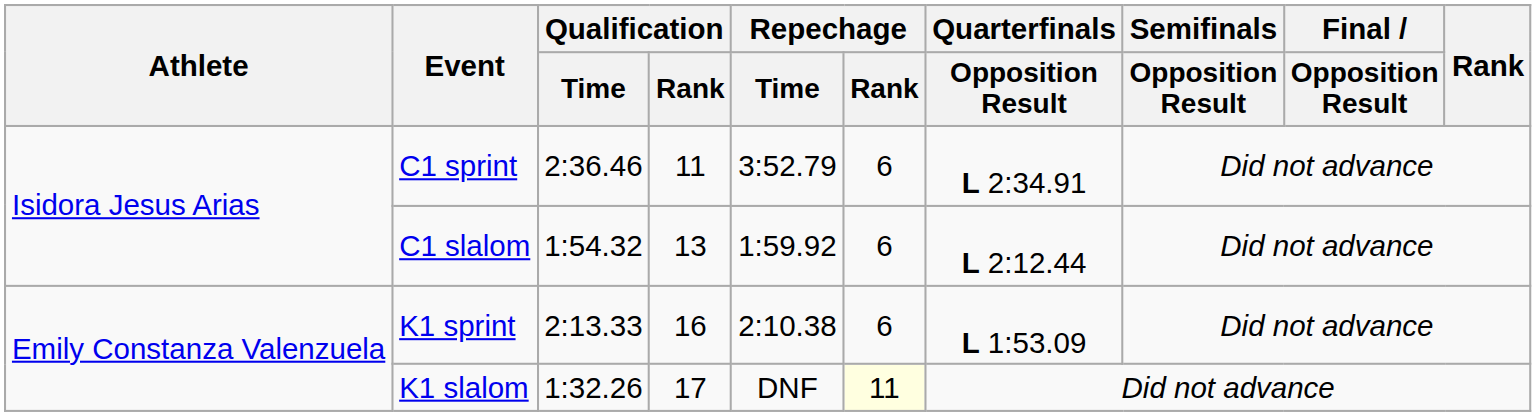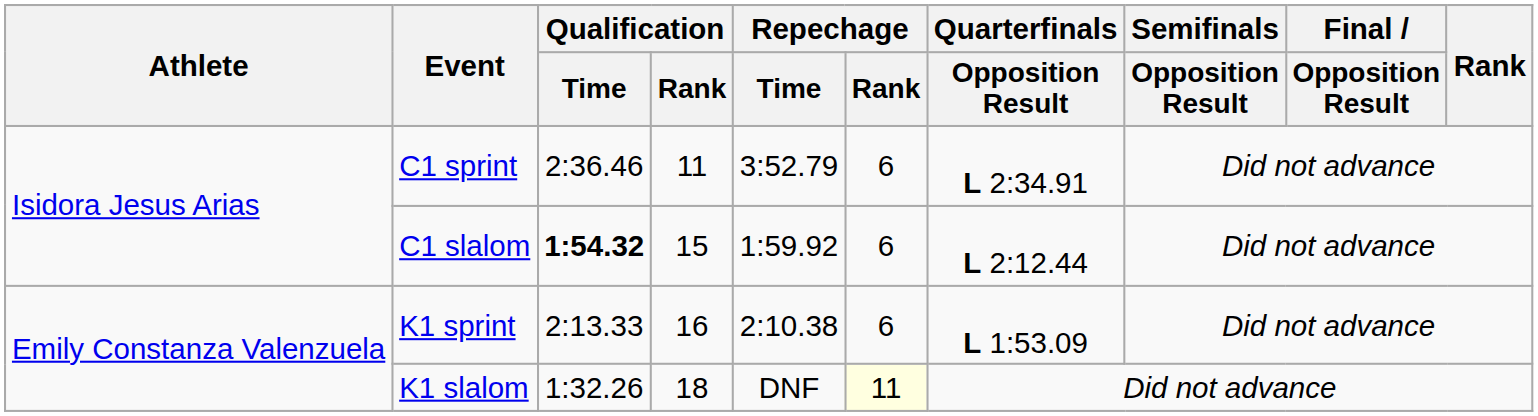C1 slalom | Qualification / Time: normal -> bold
C1 slalom | Qualification / Rank: 13 -> 15
K1 slalom | Qualification / Rank: 17 -> 18
